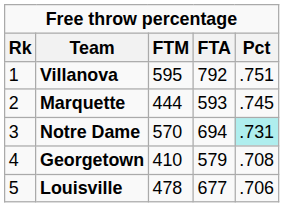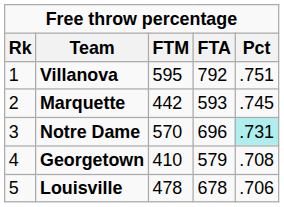Marquette | FTM: 444 -> 442
Notre Dame | FTA: 694 -> 696
Louisville | FTA: 677 -> 678
